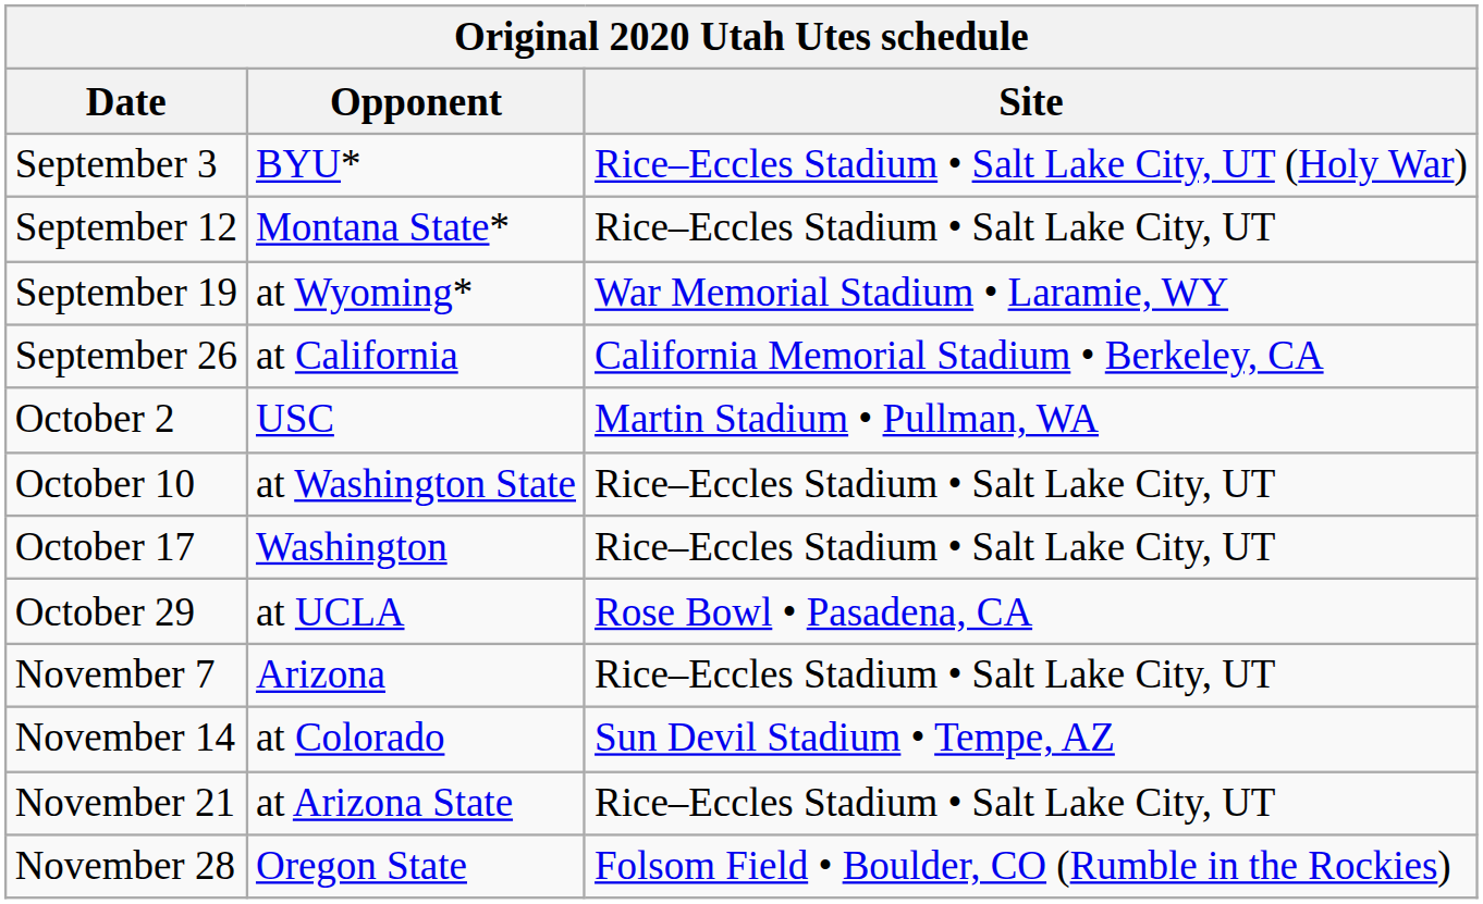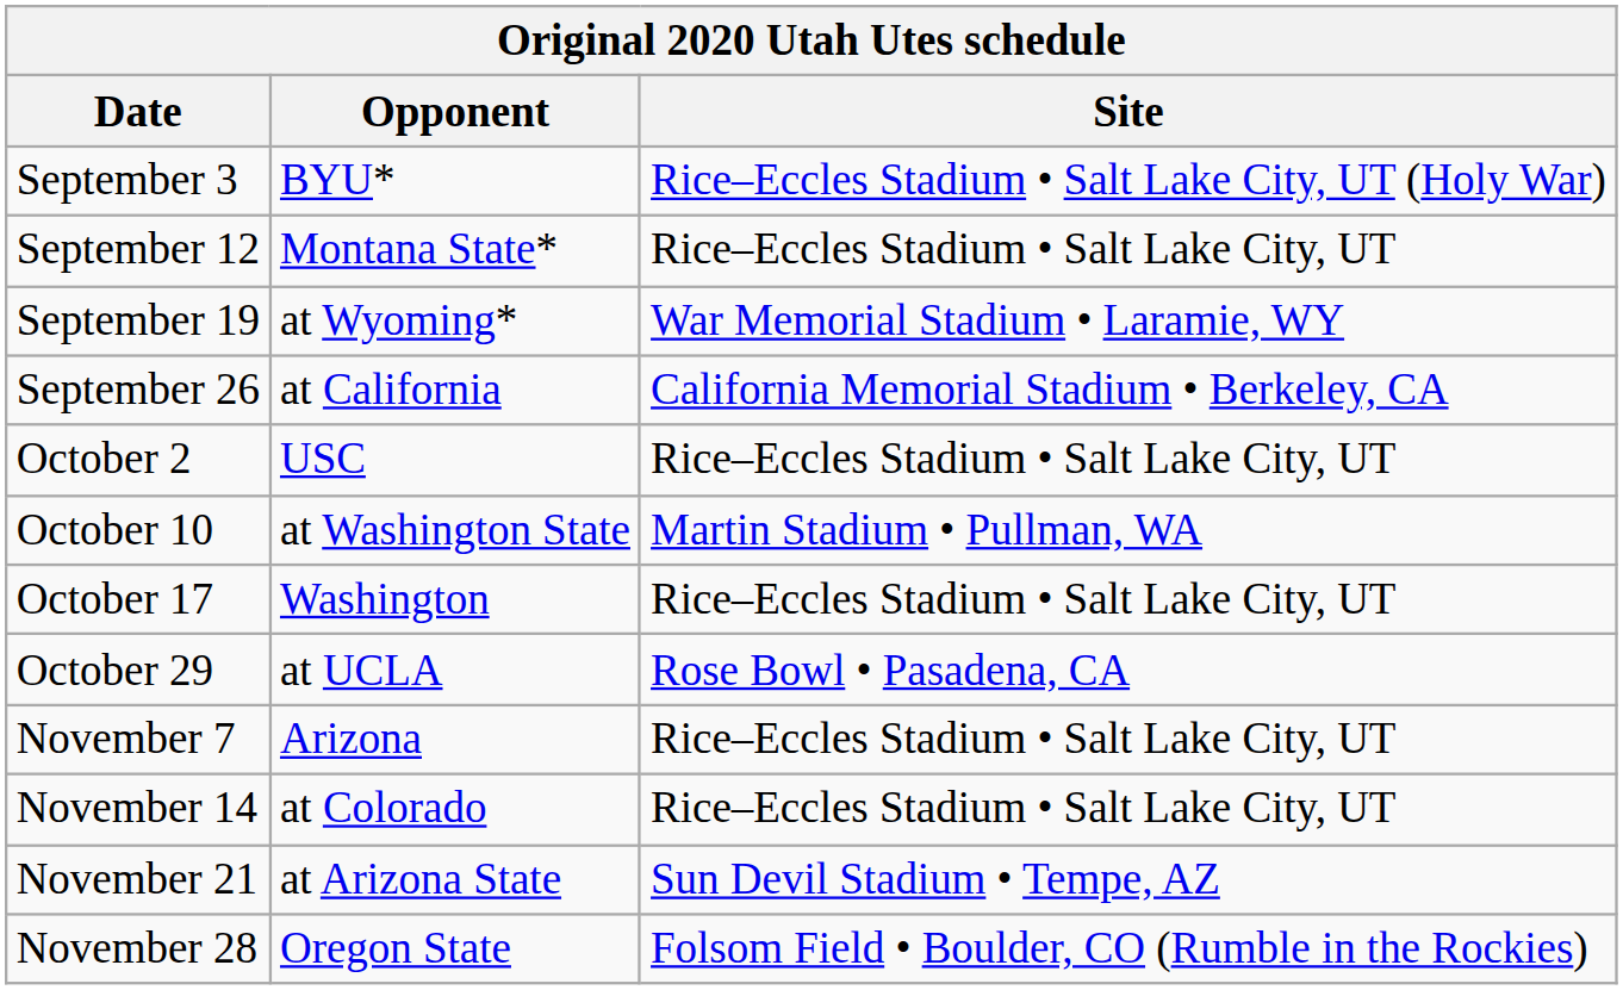October 2 | Site: Martin Stadium • Pullman, WA -> Rice–Eccles Stadium • Salt Lake City, UT
October 10 | Site: Rice–Eccles Stadium • Salt Lake City, UT -> Martin Stadium • Pullman, WA
November 14 | Site: Sun Devil Stadium • Tempe, AZ -> Rice–Eccles Stadium • Salt Lake City, UT
November 21 | Site: Rice–Eccles Stadium • Salt Lake City, UT -> Sun Devil Stadium • Tempe, AZ
